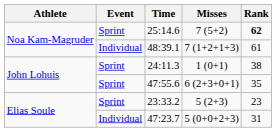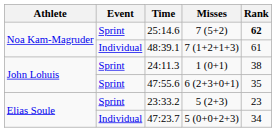47:23.7 | Rank: 31 -> 34
